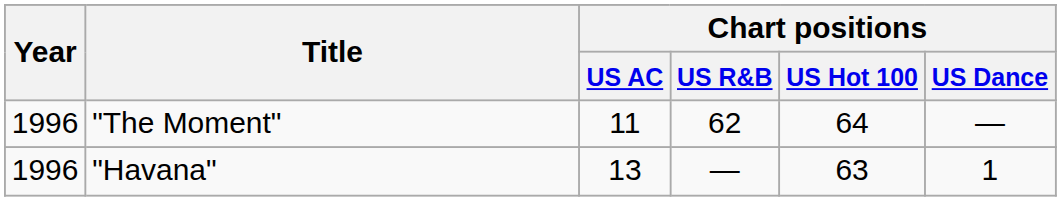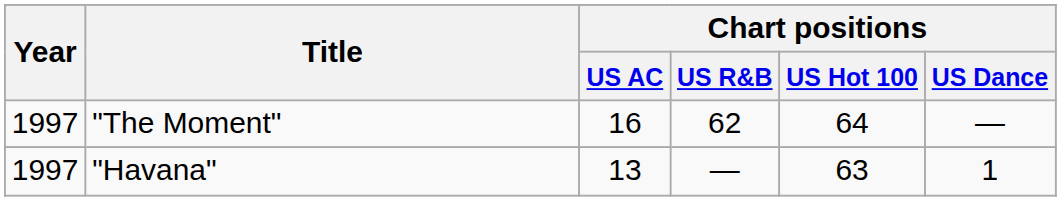"The Moment" | Year: 1996 -> 1997
"The Moment" | Chart positions / US AC: 11 -> 16
"Havana" | Year: 1996 -> 1997
